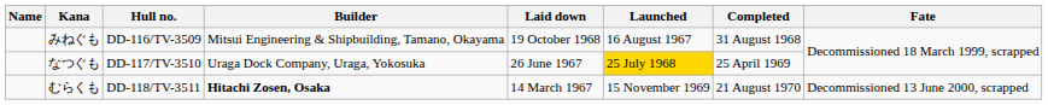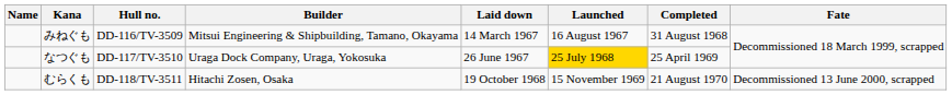みねぐも | Laid down: 19 October 1968 -> 14 March 1967
むらくも | Builder: bold -> normal
むらくも | Laid down: 14 March 1967 -> 19 October 1968
